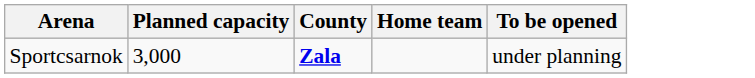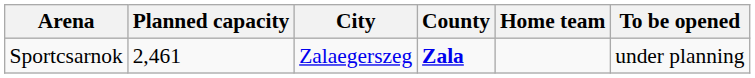+ column: City | Zalaegerszeg
Sportcsarnok | Planned capacity: 3,000 -> 2,461
